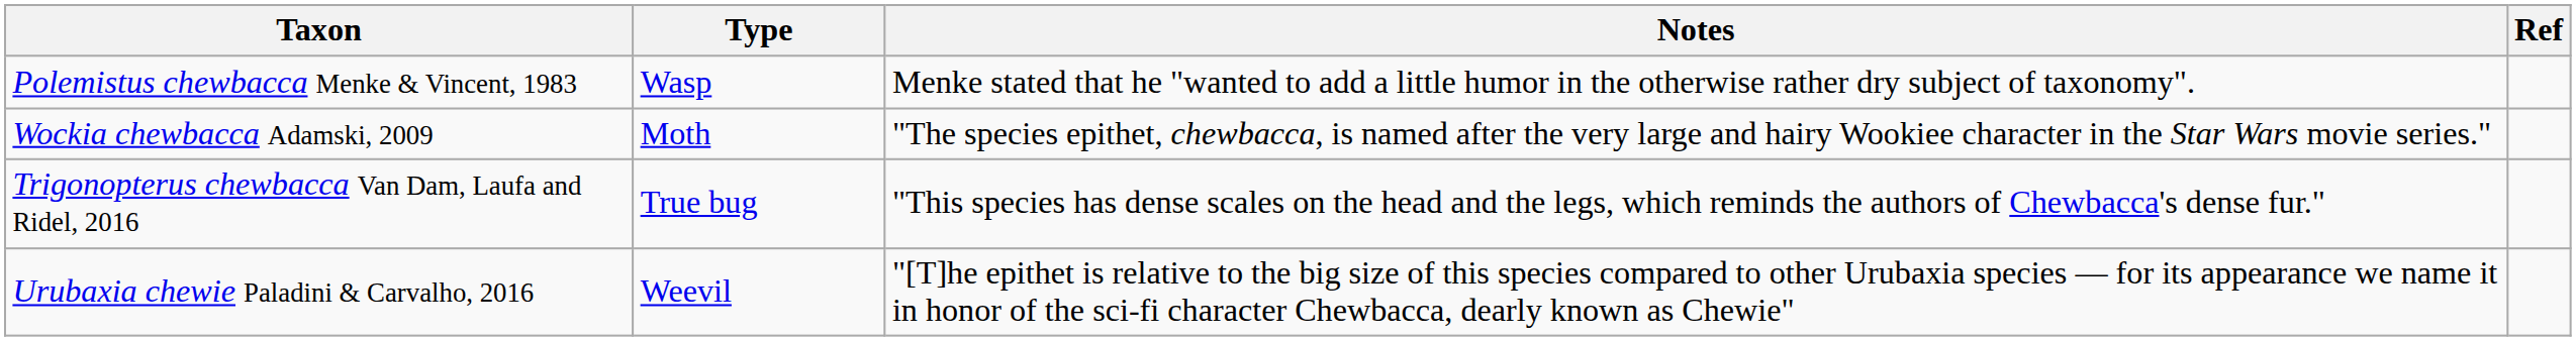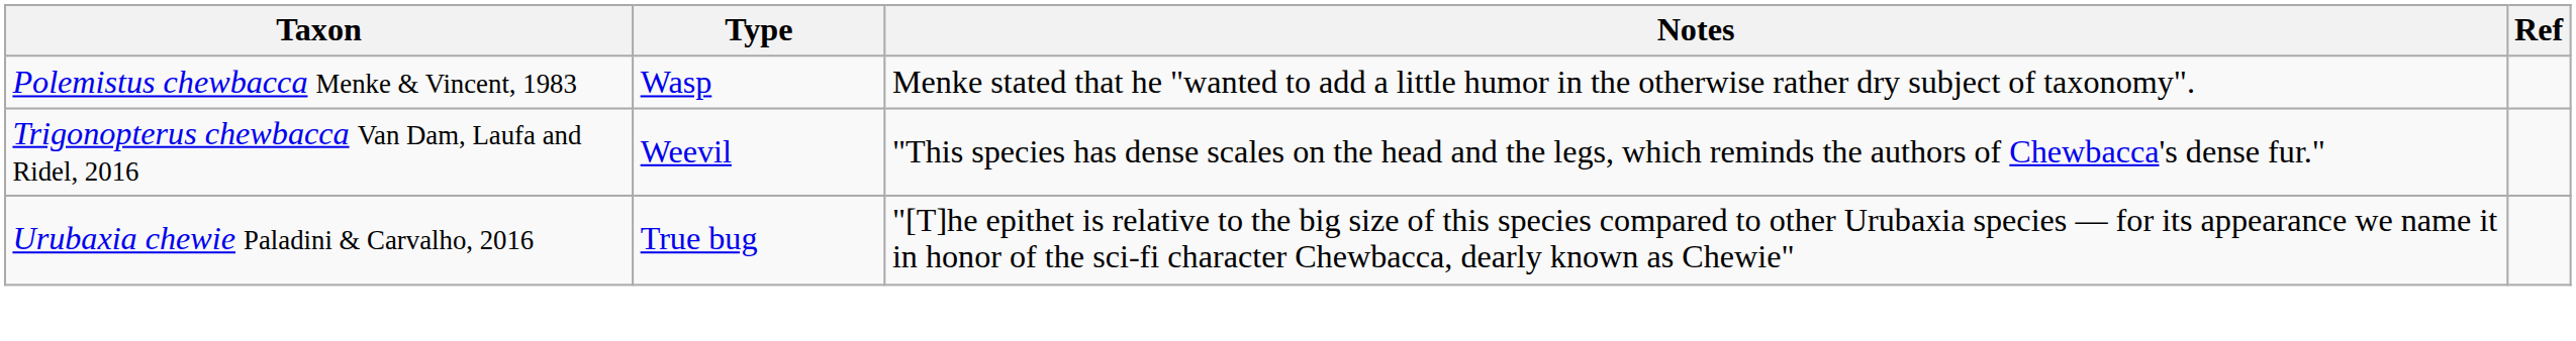- row: Wockia chewbacca Adamski, 2009 | Moth | "The species epithet, chewbacca, is named after the very large and hairy Wookiee character in the Star Wars movie series."
Trigonopterus chewbacca Van Dam, Laufa and Ridel, 2016 | Type: True bug -> Weevil
Urubaxia chewie Paladini & Carvalho, 2016 | Type: Weevil -> True bug
